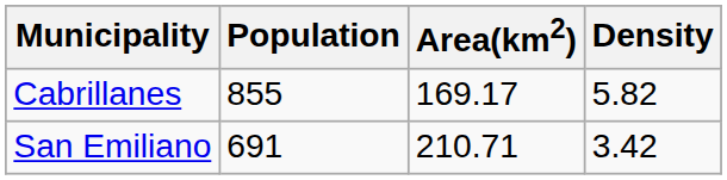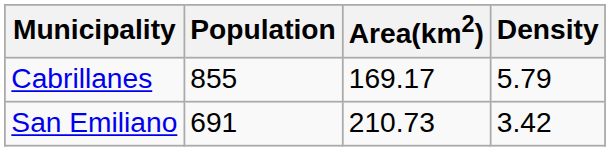Cabrillanes | Density: 5.82 -> 5.79
San Emiliano | Area(km2): 210.71 -> 210.73
